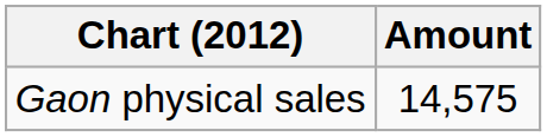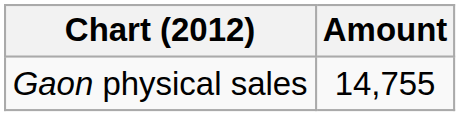Gaon physical sales | Amount: 14,575 -> 14,755
